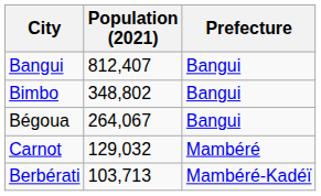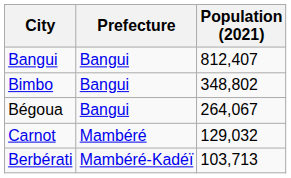columns swapped: Prefecture <-> Population (2021)
